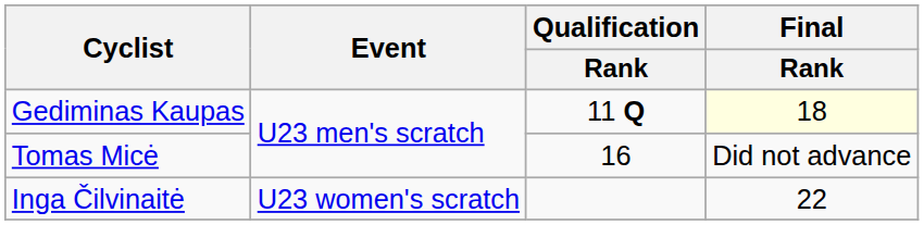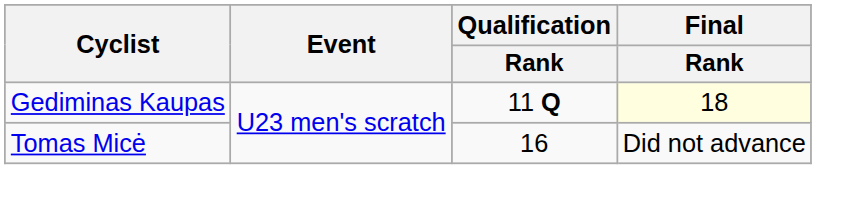- row: Inga Čilvinaitė | U23 women's scratch | 22
